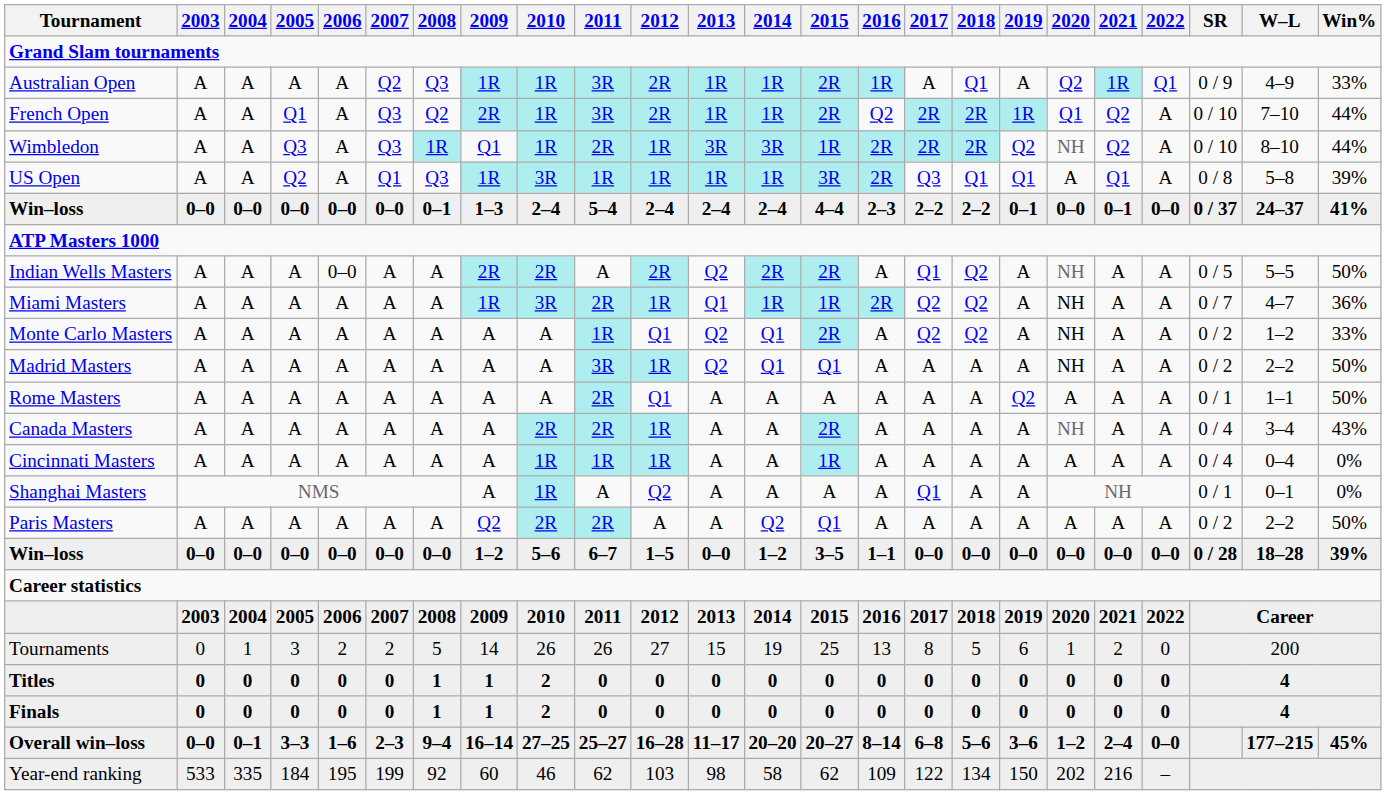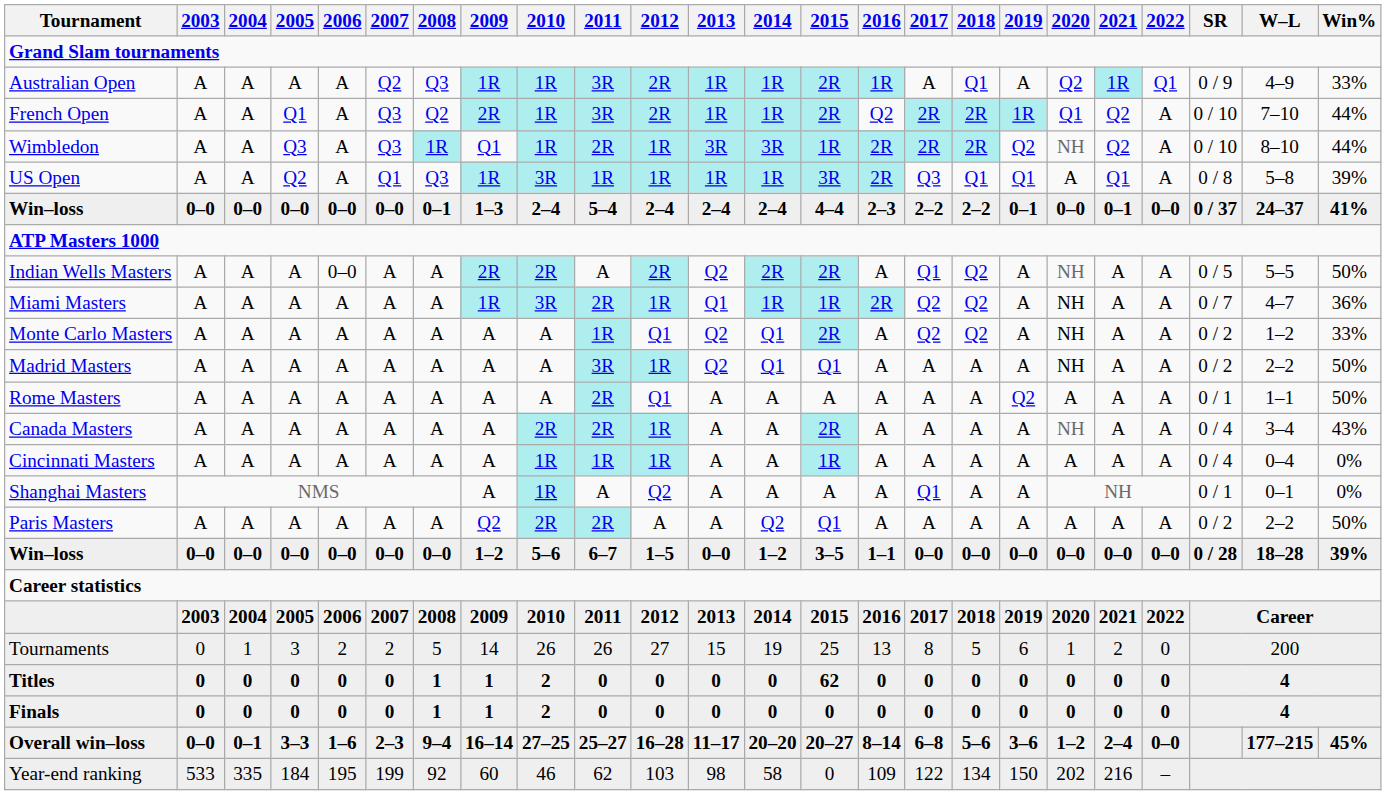Titles | 2015: 0 -> 62
Year-end ranking | 2015: 62 -> 0
